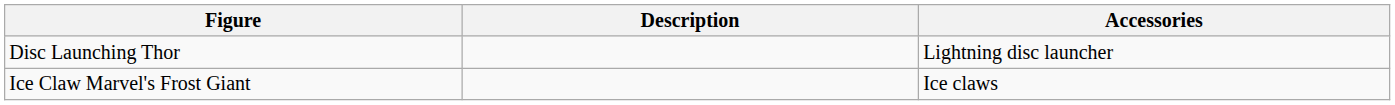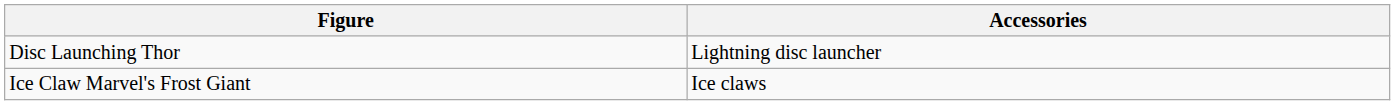- column: Description
